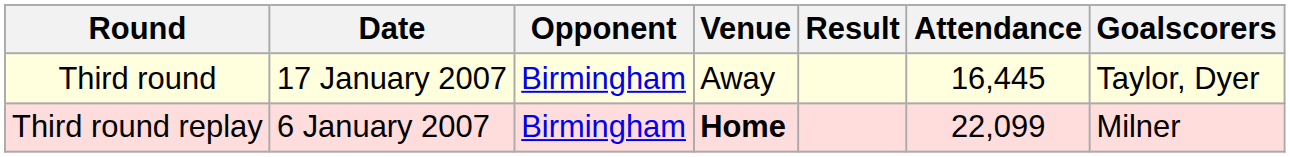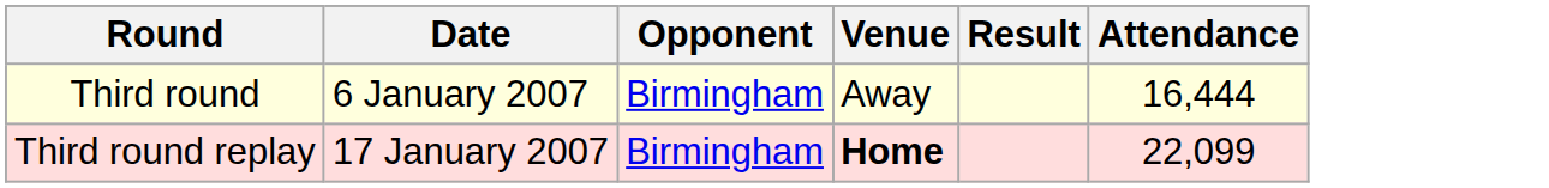- column: Goalscorers | Taylor, Dyer | Milner
Third round | Date: 17 January 2007 -> 6 January 2007
Third round | Attendance: 16,445 -> 16,444
Third round replay | Date: 6 January 2007 -> 17 January 2007
